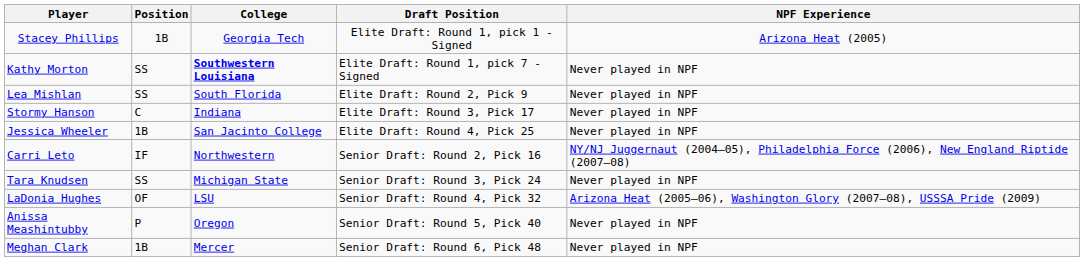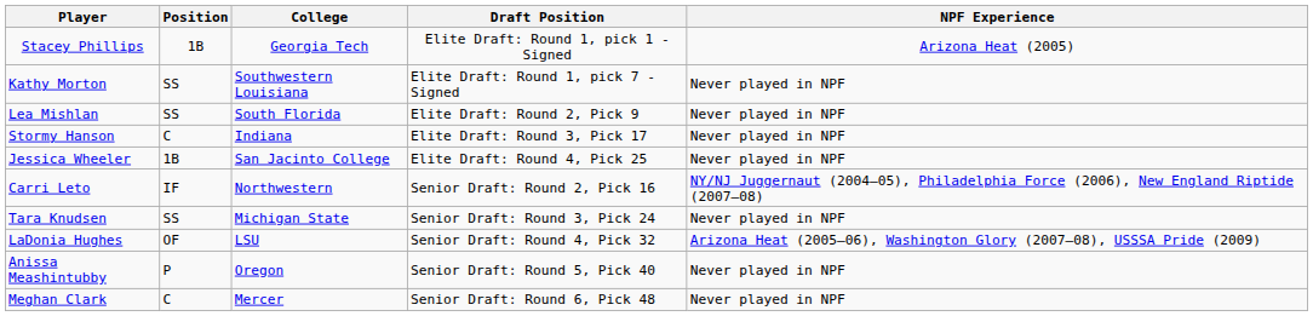Kathy Morton | College: bold -> normal
Meghan Clark | Position: 1B -> C
